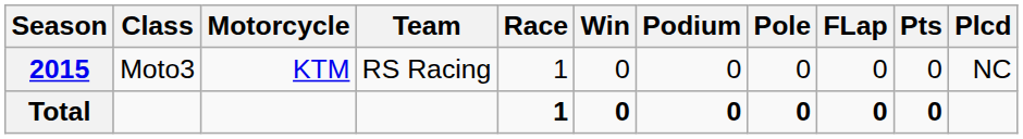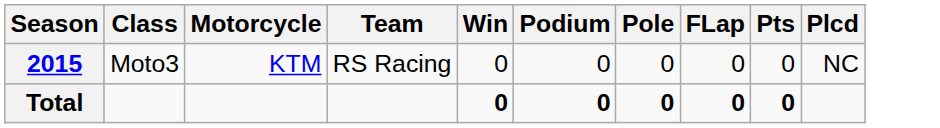- column: Race | 1 | 1
